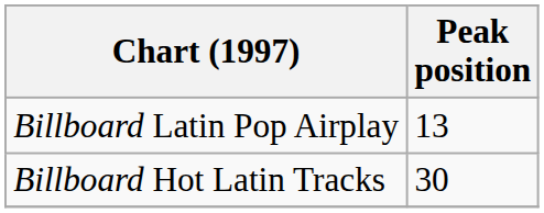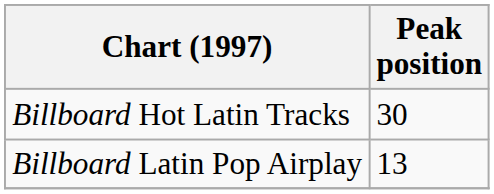rows swapped: Billboard Hot Latin Tracks <-> Billboard Latin Pop Airplay
